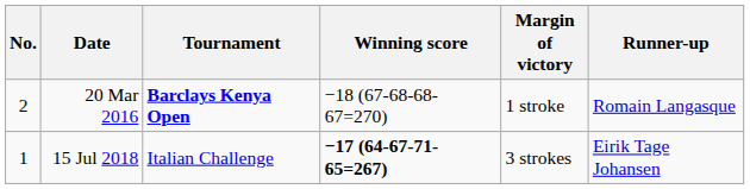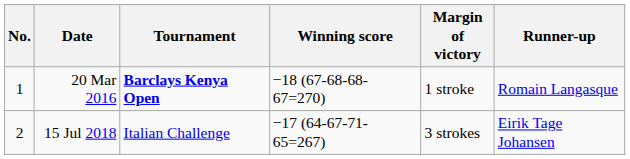20 Mar 2016 | No.: 2 -> 1
15 Jul 2018 | No.: 1 -> 2
15 Jul 2018 | Winning score: bold -> normal
